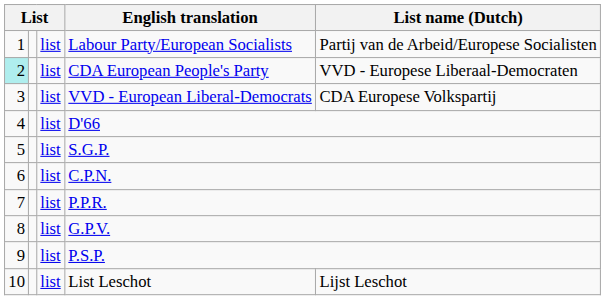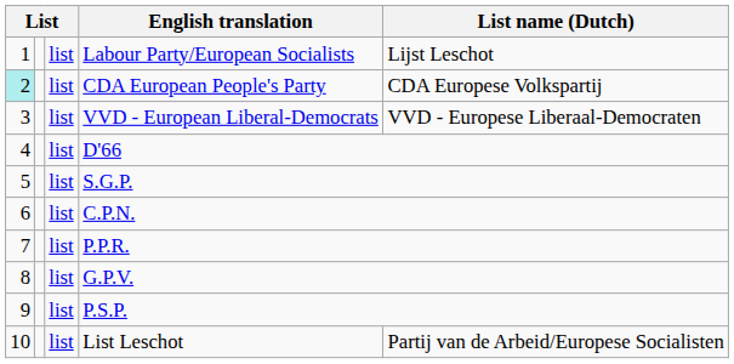Labour Party/European Socialists | List name (Dutch): Partij van de Arbeid/Europese Socialisten -> Lijst Leschot
CDA European People's Party | List name (Dutch): VVD - Europese Liberaal-Democraten -> CDA Europese Volkspartij
VVD - European Liberal-Democrats | List name (Dutch): CDA Europese Volkspartij -> VVD - Europese Liberaal-Democraten
List Leschot | List name (Dutch): Lijst Leschot -> Partij van de Arbeid/Europese Socialisten
